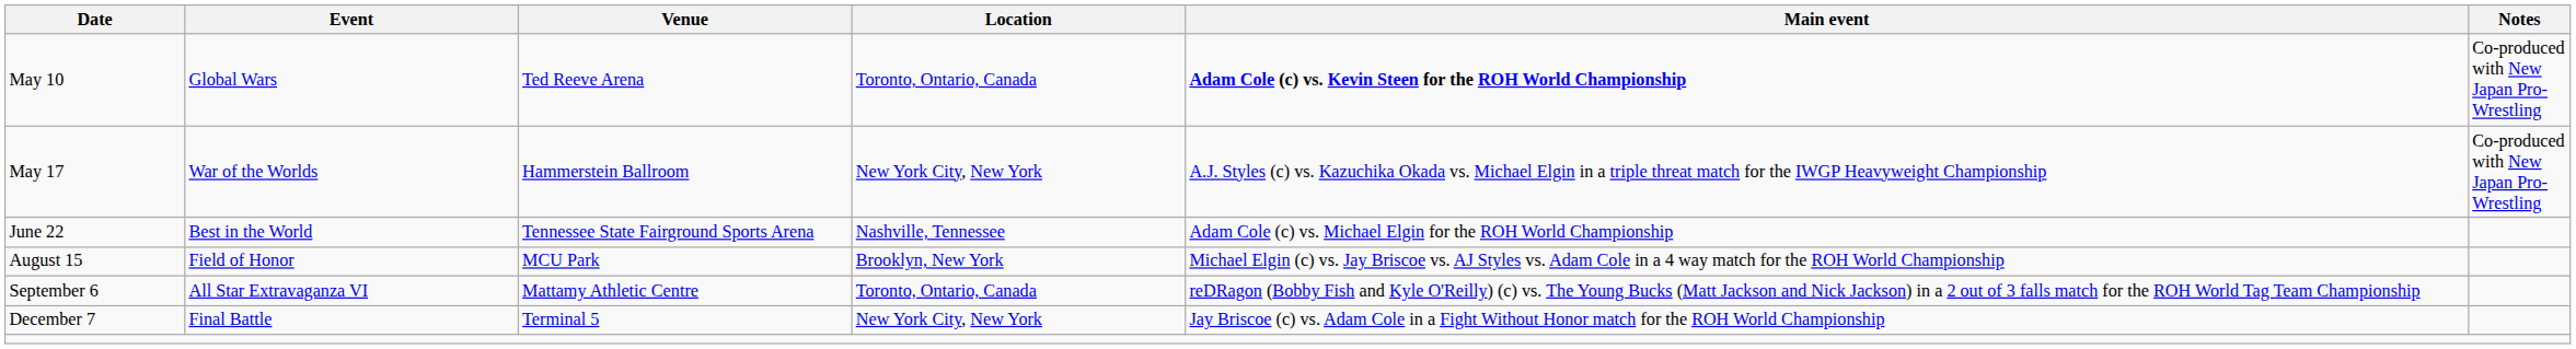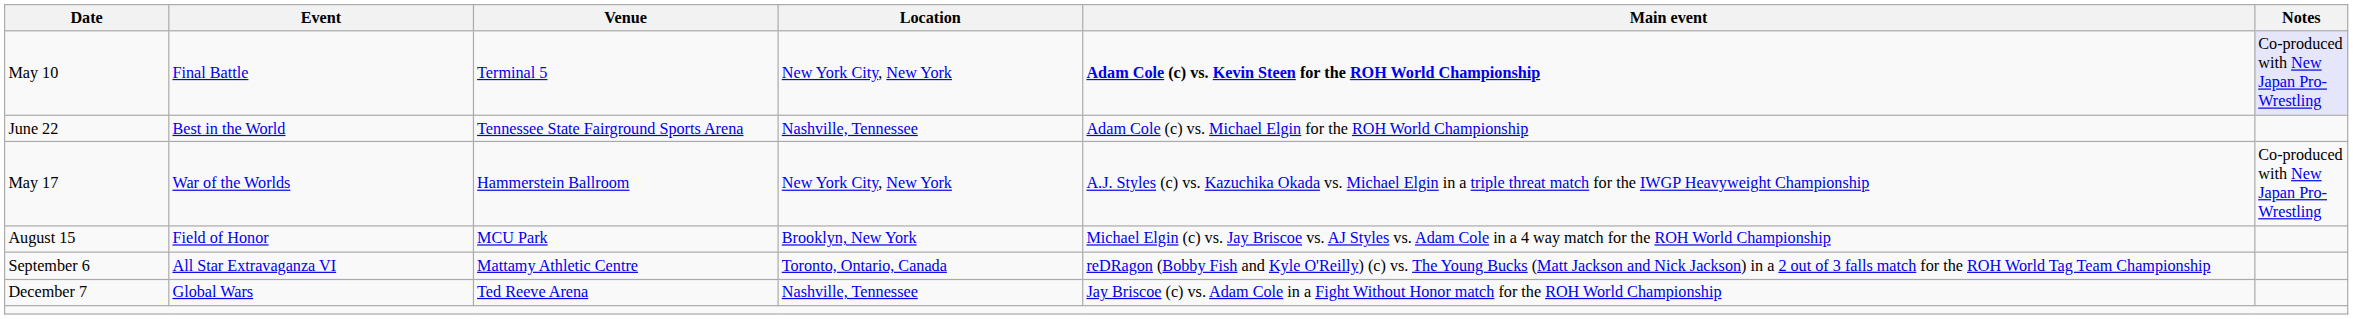May 10 | Event: Global Wars -> Final Battle
May 10 | Venue: Ted Reeve Arena -> Terminal 5
May 10 | Location: Toronto, Ontario, Canada -> New York City, New York
May 10 | Notes: no background -> lavender background
rows swapped: May 17 <-> June 22
December 7 | Event: Final Battle -> Global Wars
December 7 | Venue: Terminal 5 -> Ted Reeve Arena
December 7 | Location: New York City, New York -> Nashville, Tennessee
